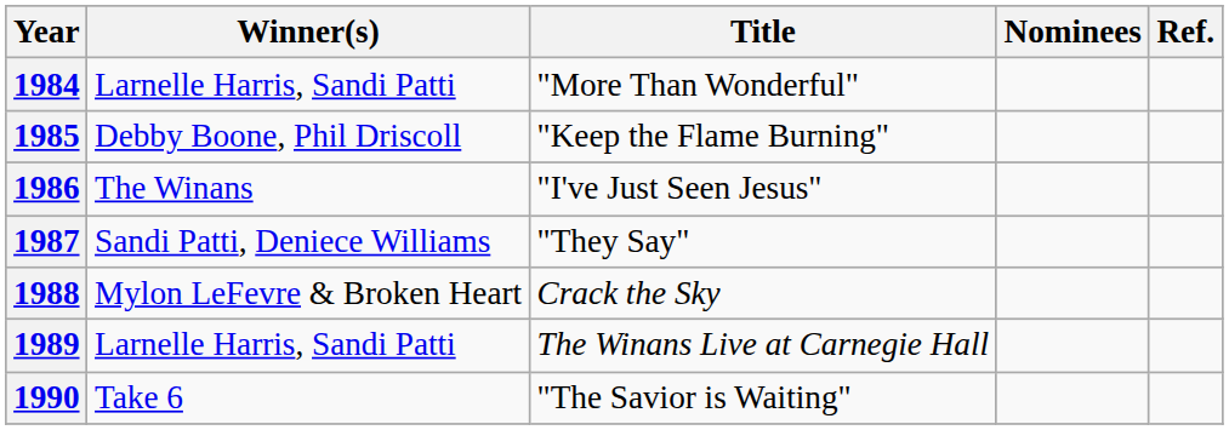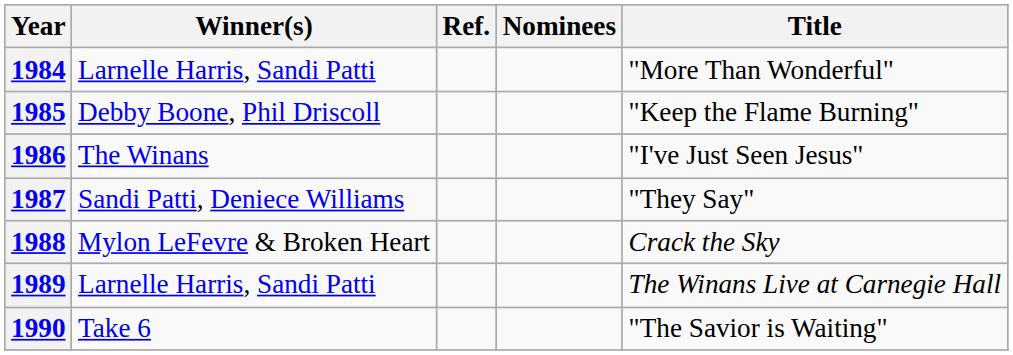columns swapped: Title <-> Ref.
